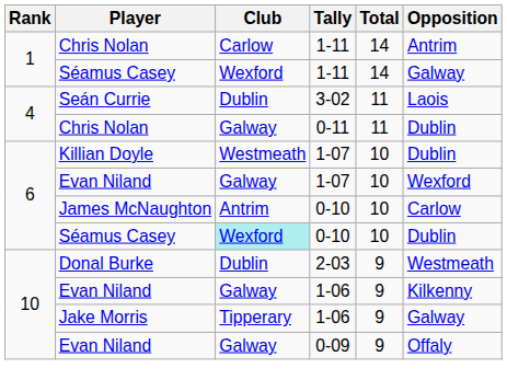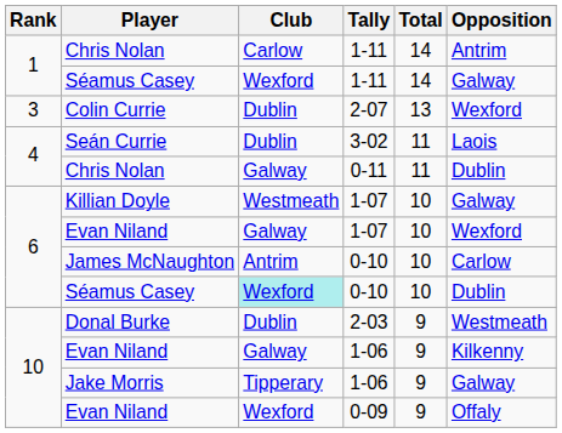+ row: 3 | Colin Currie | Dublin | 2-07 | 13 | Wexford
Killian Doyle | Opposition: Dublin -> Galway
Evan Niland / 0-09 | Club: Galway -> Wexford
